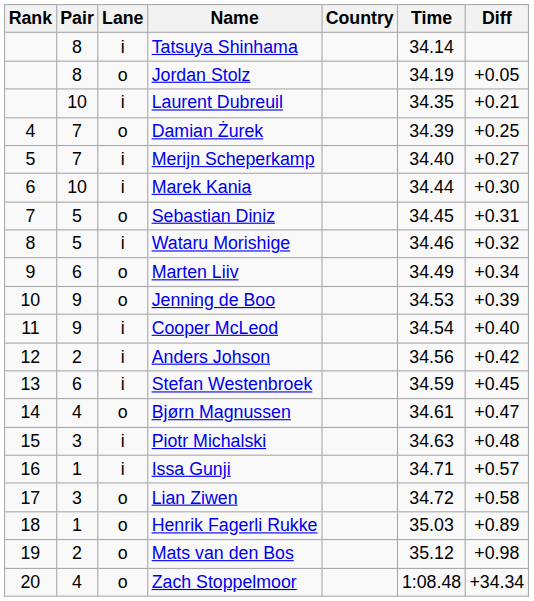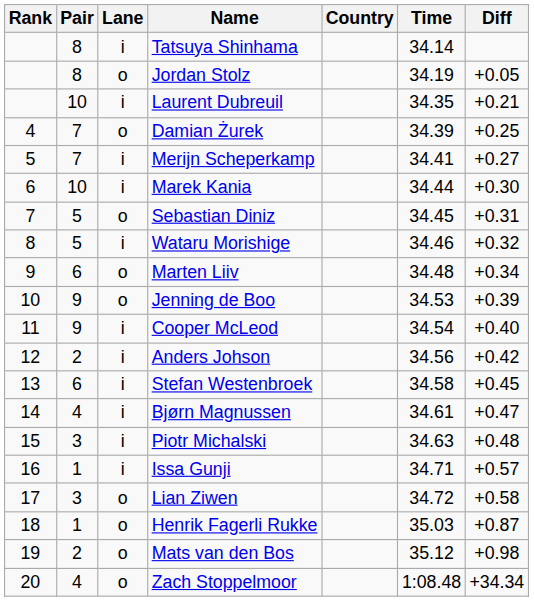Merijn Scheperkamp | Time: 34.40 -> 34.41
Marten Liiv | Time: 34.49 -> 34.48
Stefan Westenbroek | Time: 34.59 -> 34.58
Bjørn Magnussen | Lane: o -> i
Henrik Fagerli Rukke | Diff: +0.89 -> +0.87
